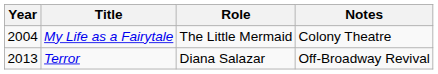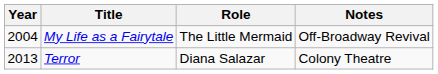My Life as a Fairytale | Notes: Colony Theatre -> Off-Broadway Revival
Terror | Notes: Off-Broadway Revival -> Colony Theatre
